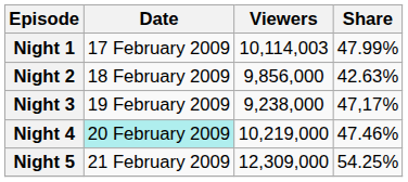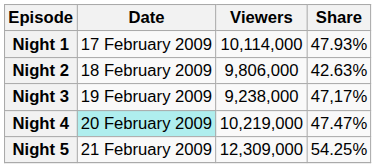Night 1 | Viewers: 10,114,003 -> 10,114,000
Night 1 | Share: 47.99% -> 47.93%
Night 2 | Viewers: 9,856,000 -> 9,806,000
Night 4 | Share: 47.46% -> 47.47%
